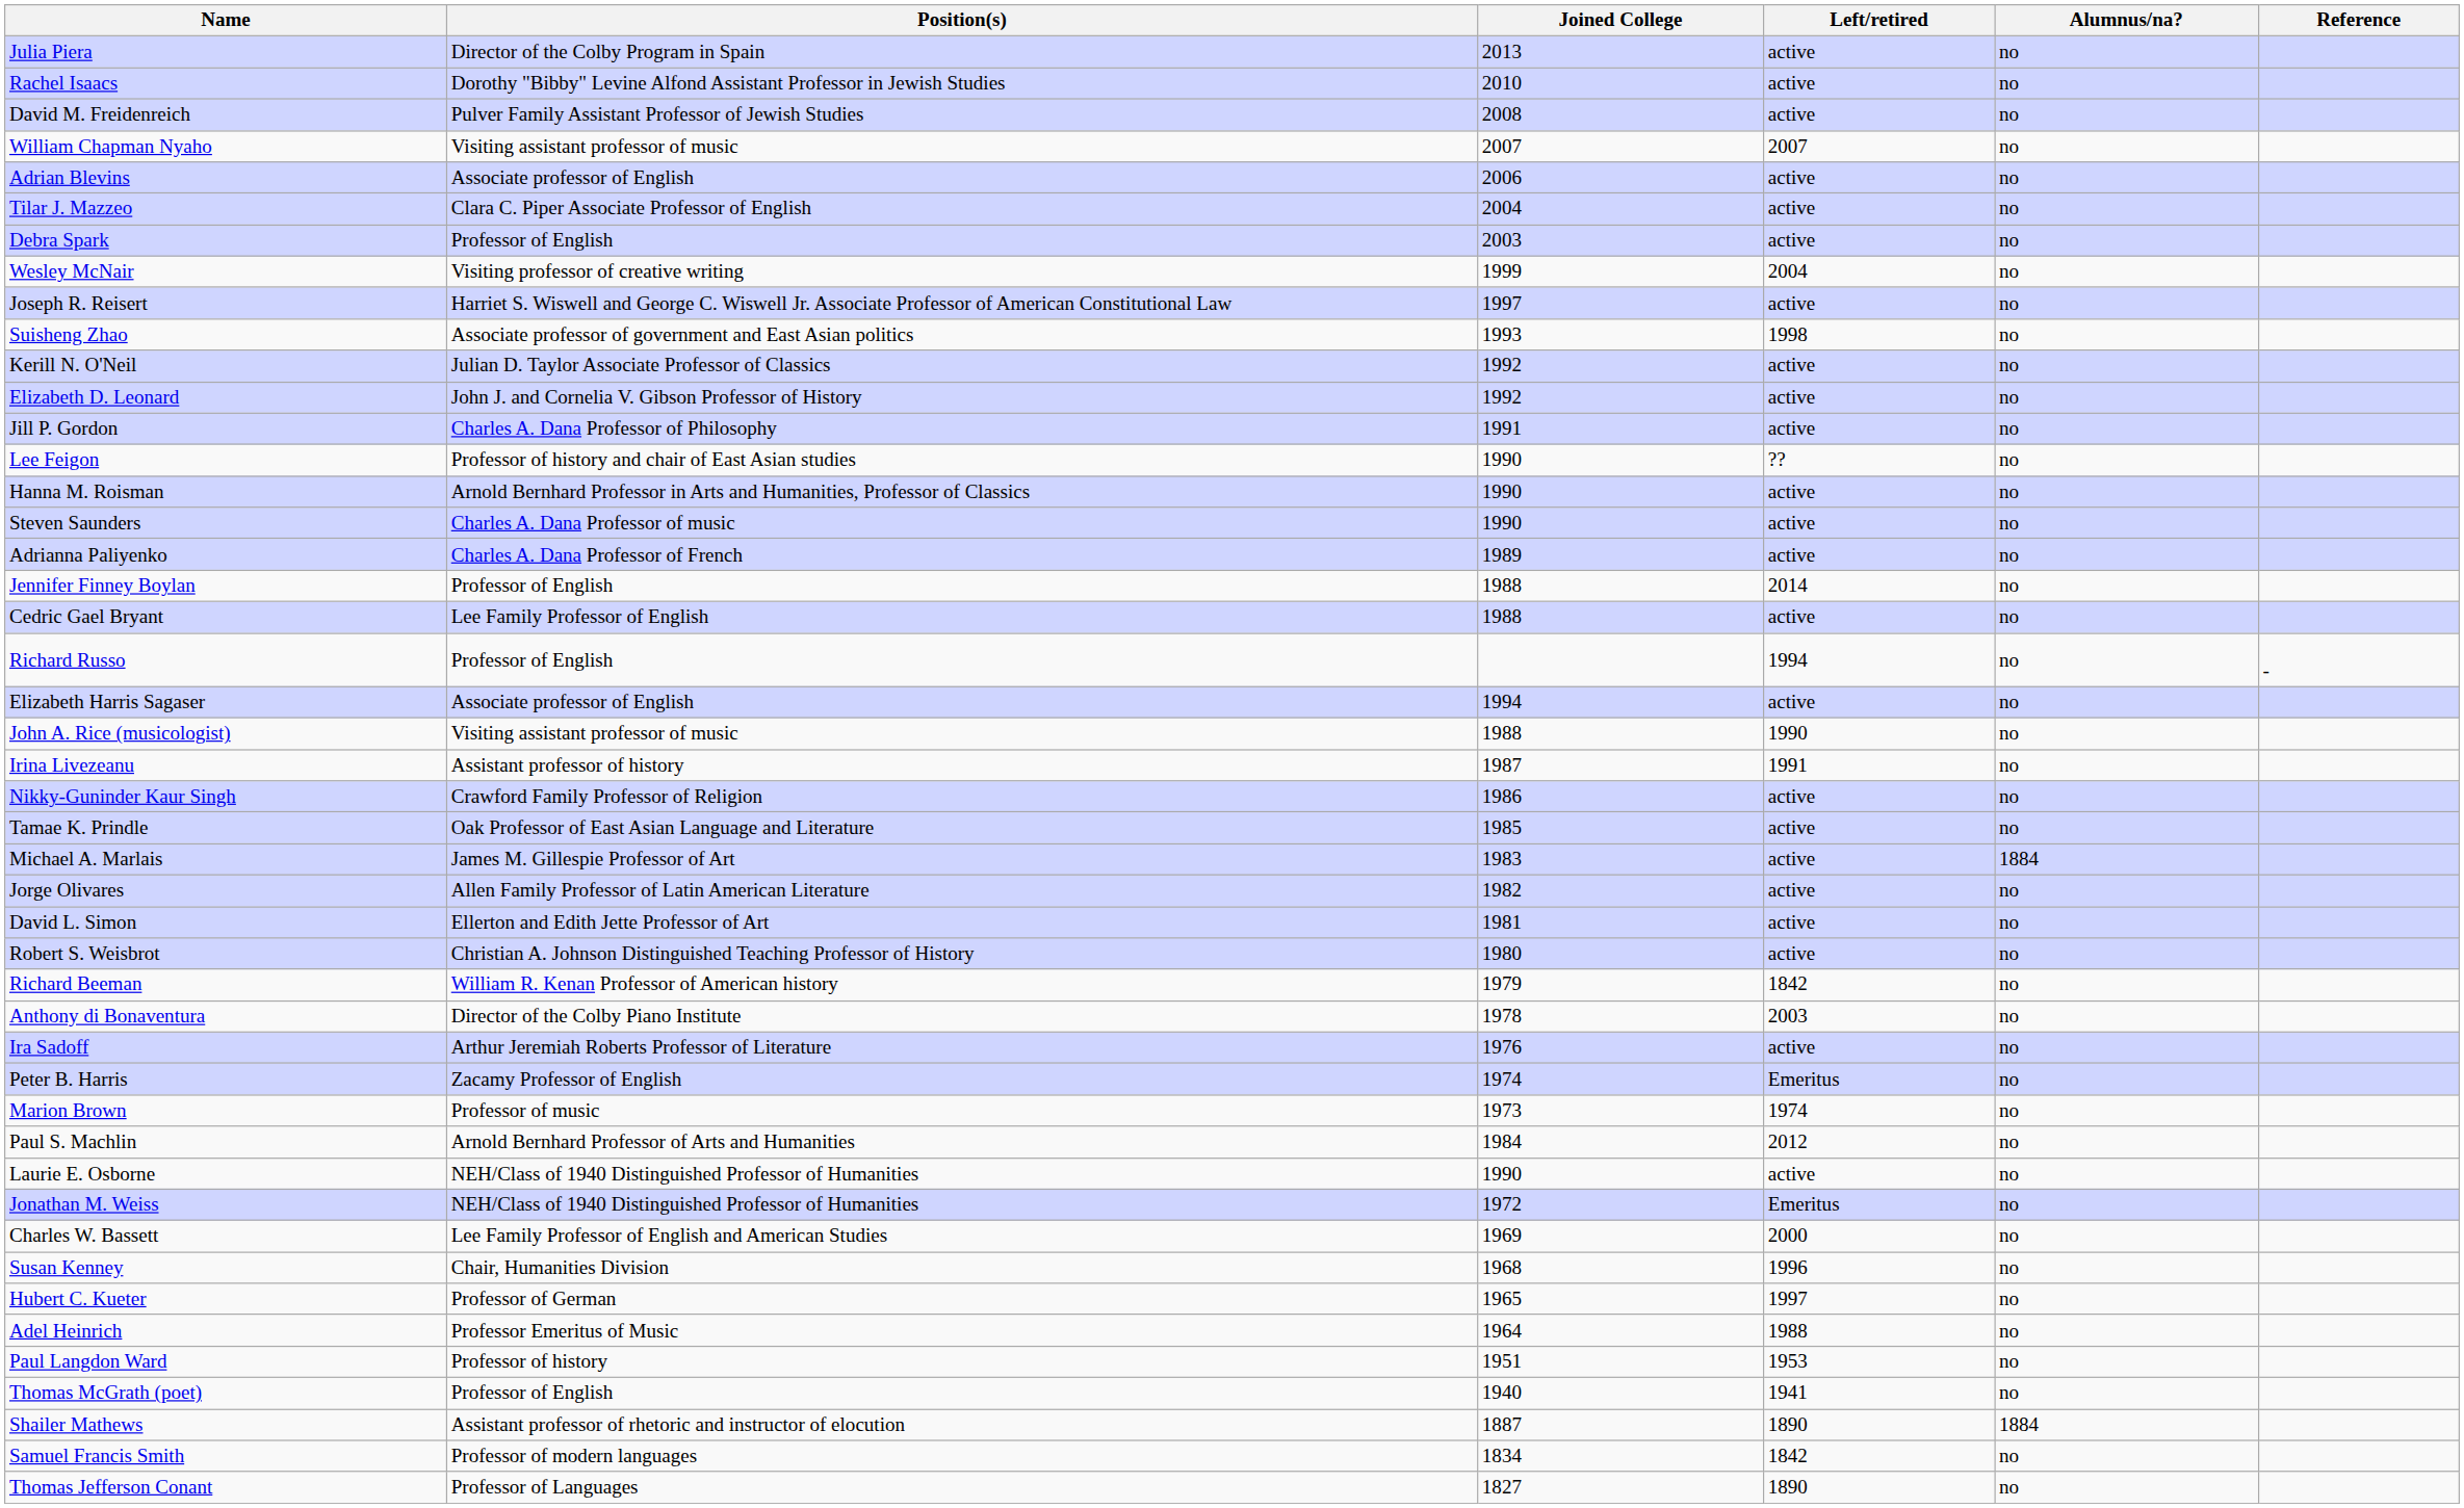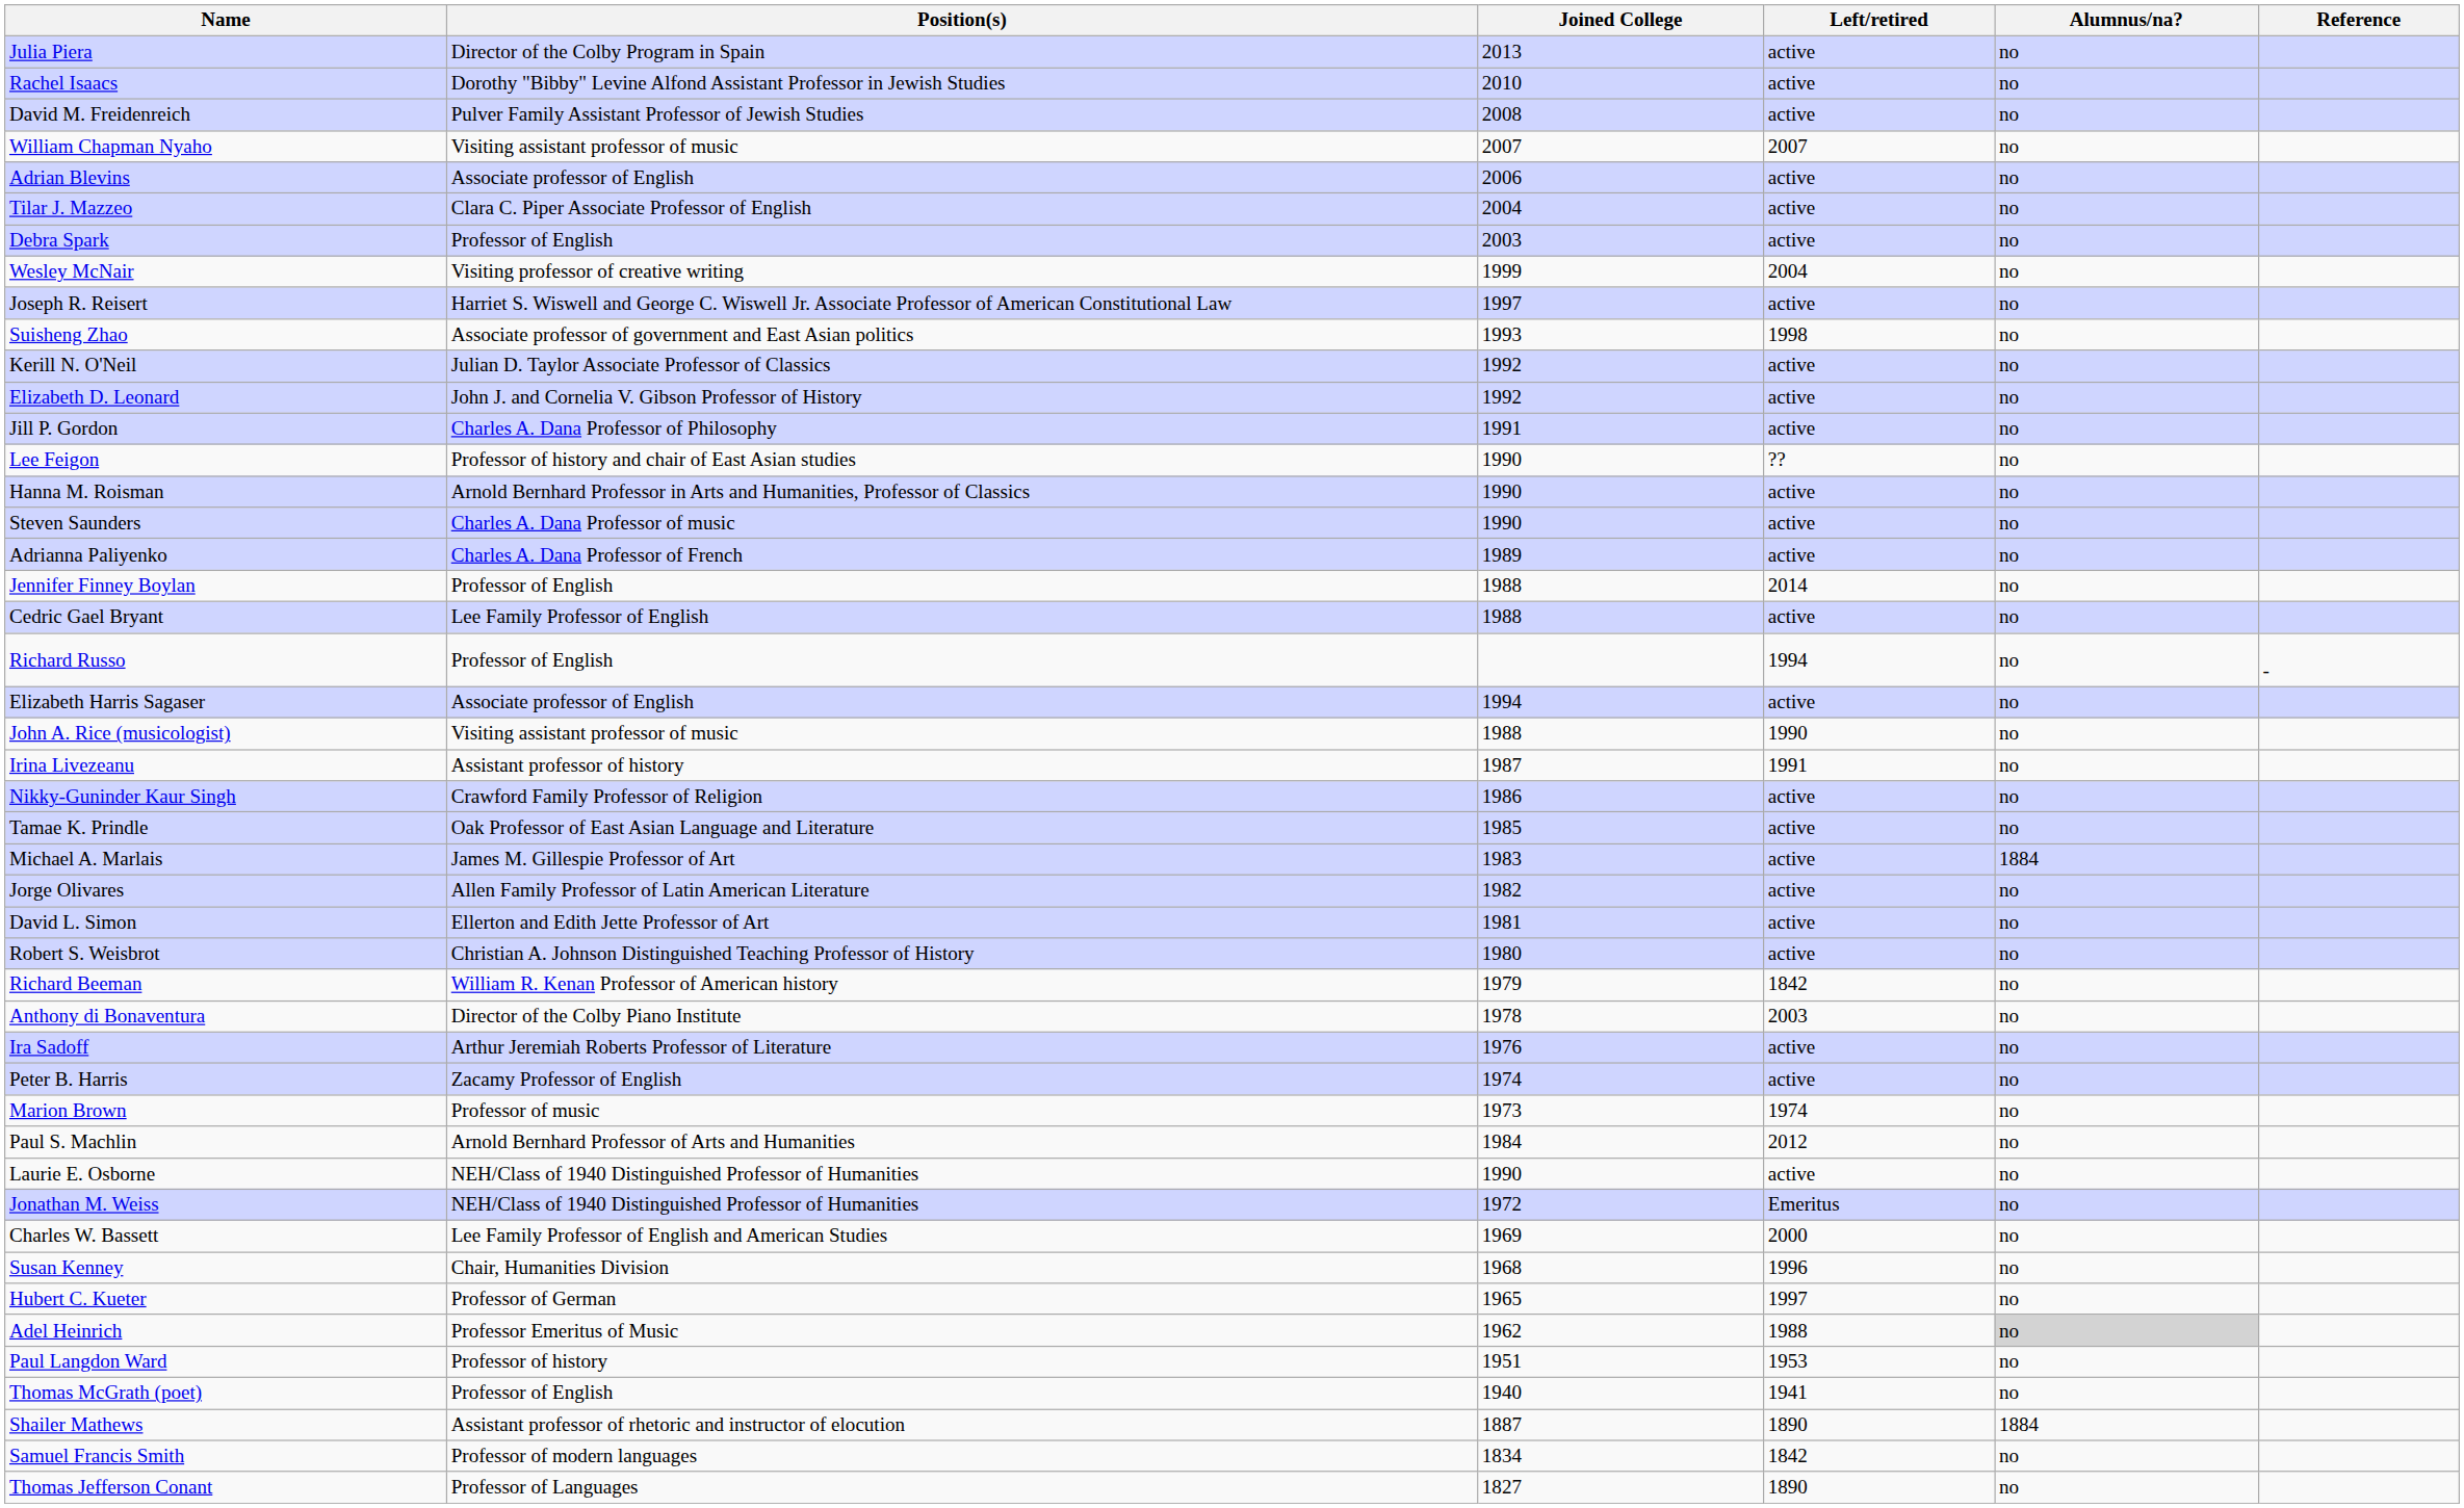Peter B. Harris | Left/retired: Emeritus -> active
Adel Heinrich | Joined College: 1964 -> 1962
Adel Heinrich | Alumnus/na?: no background -> lightgrey background
